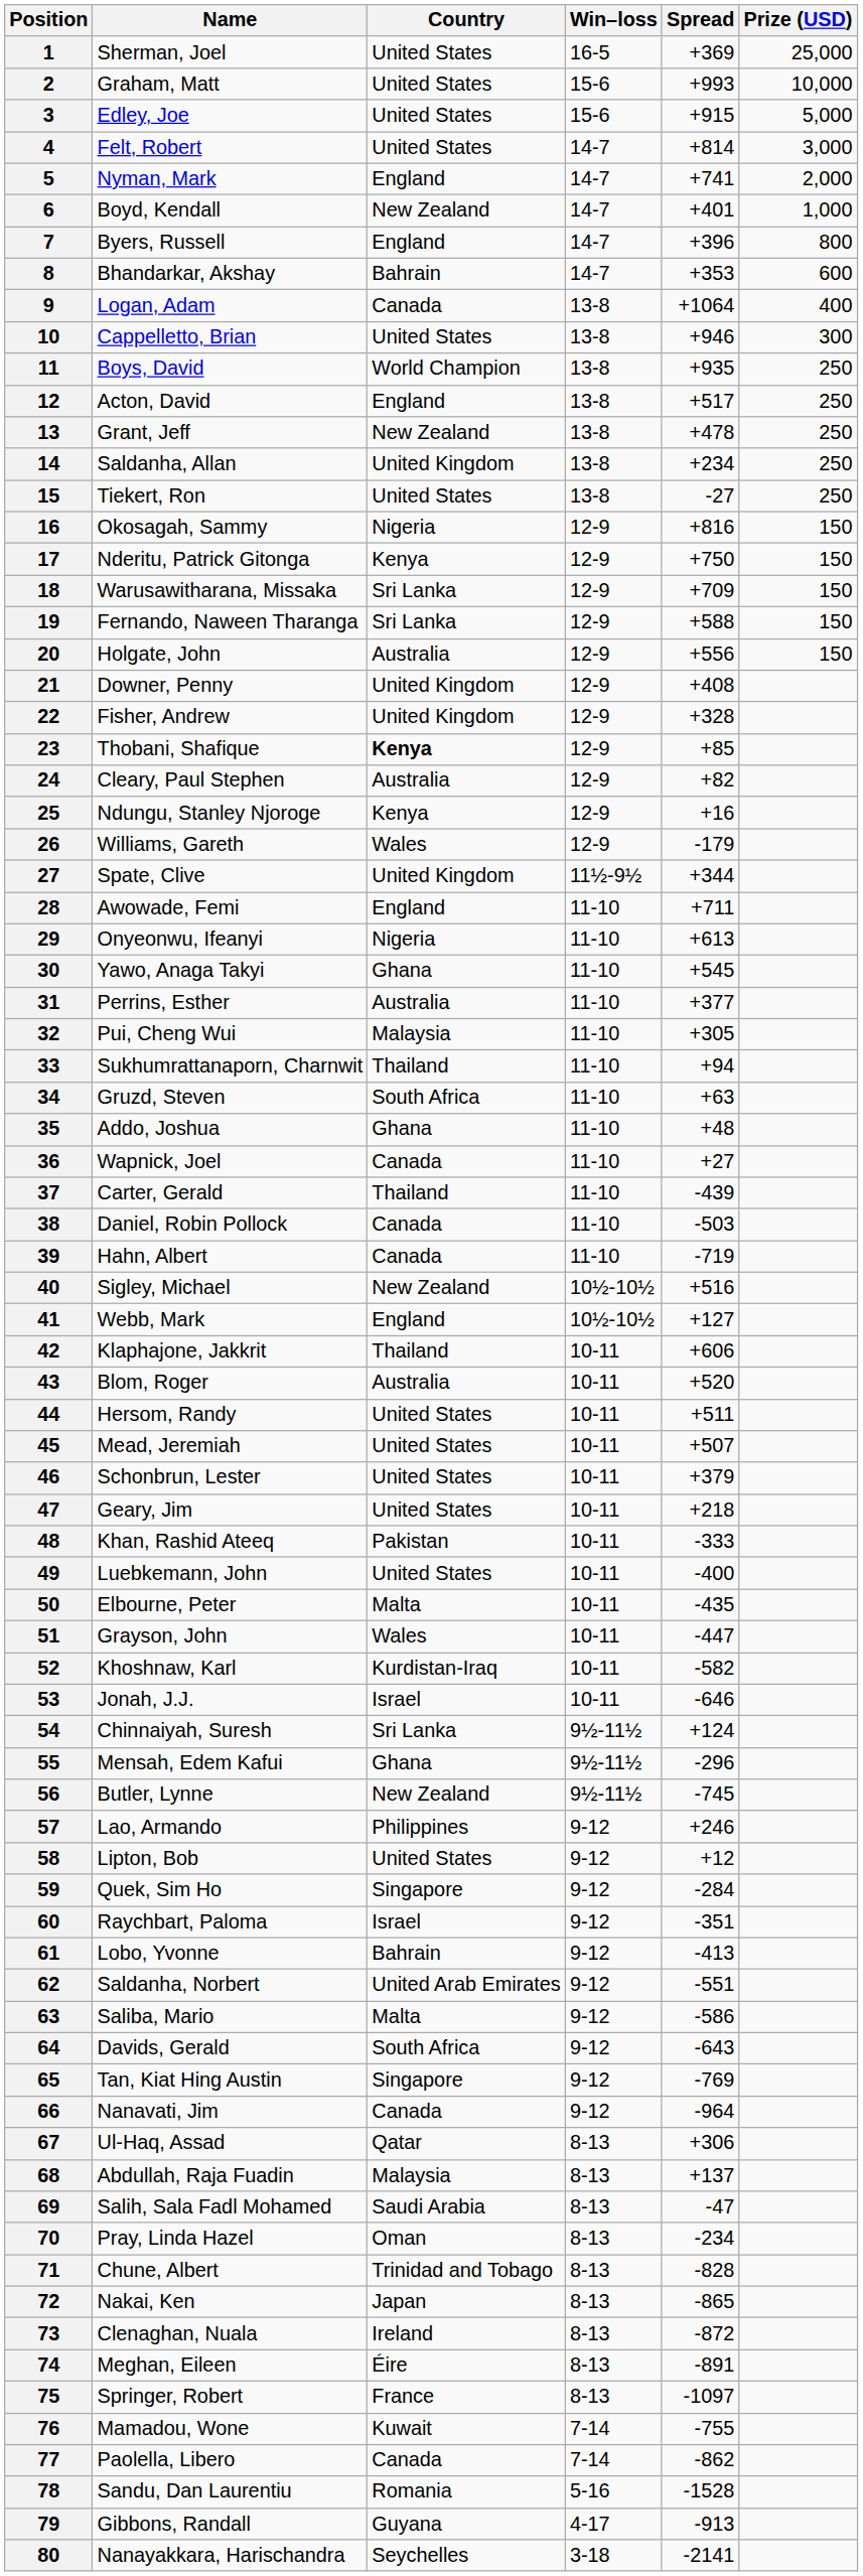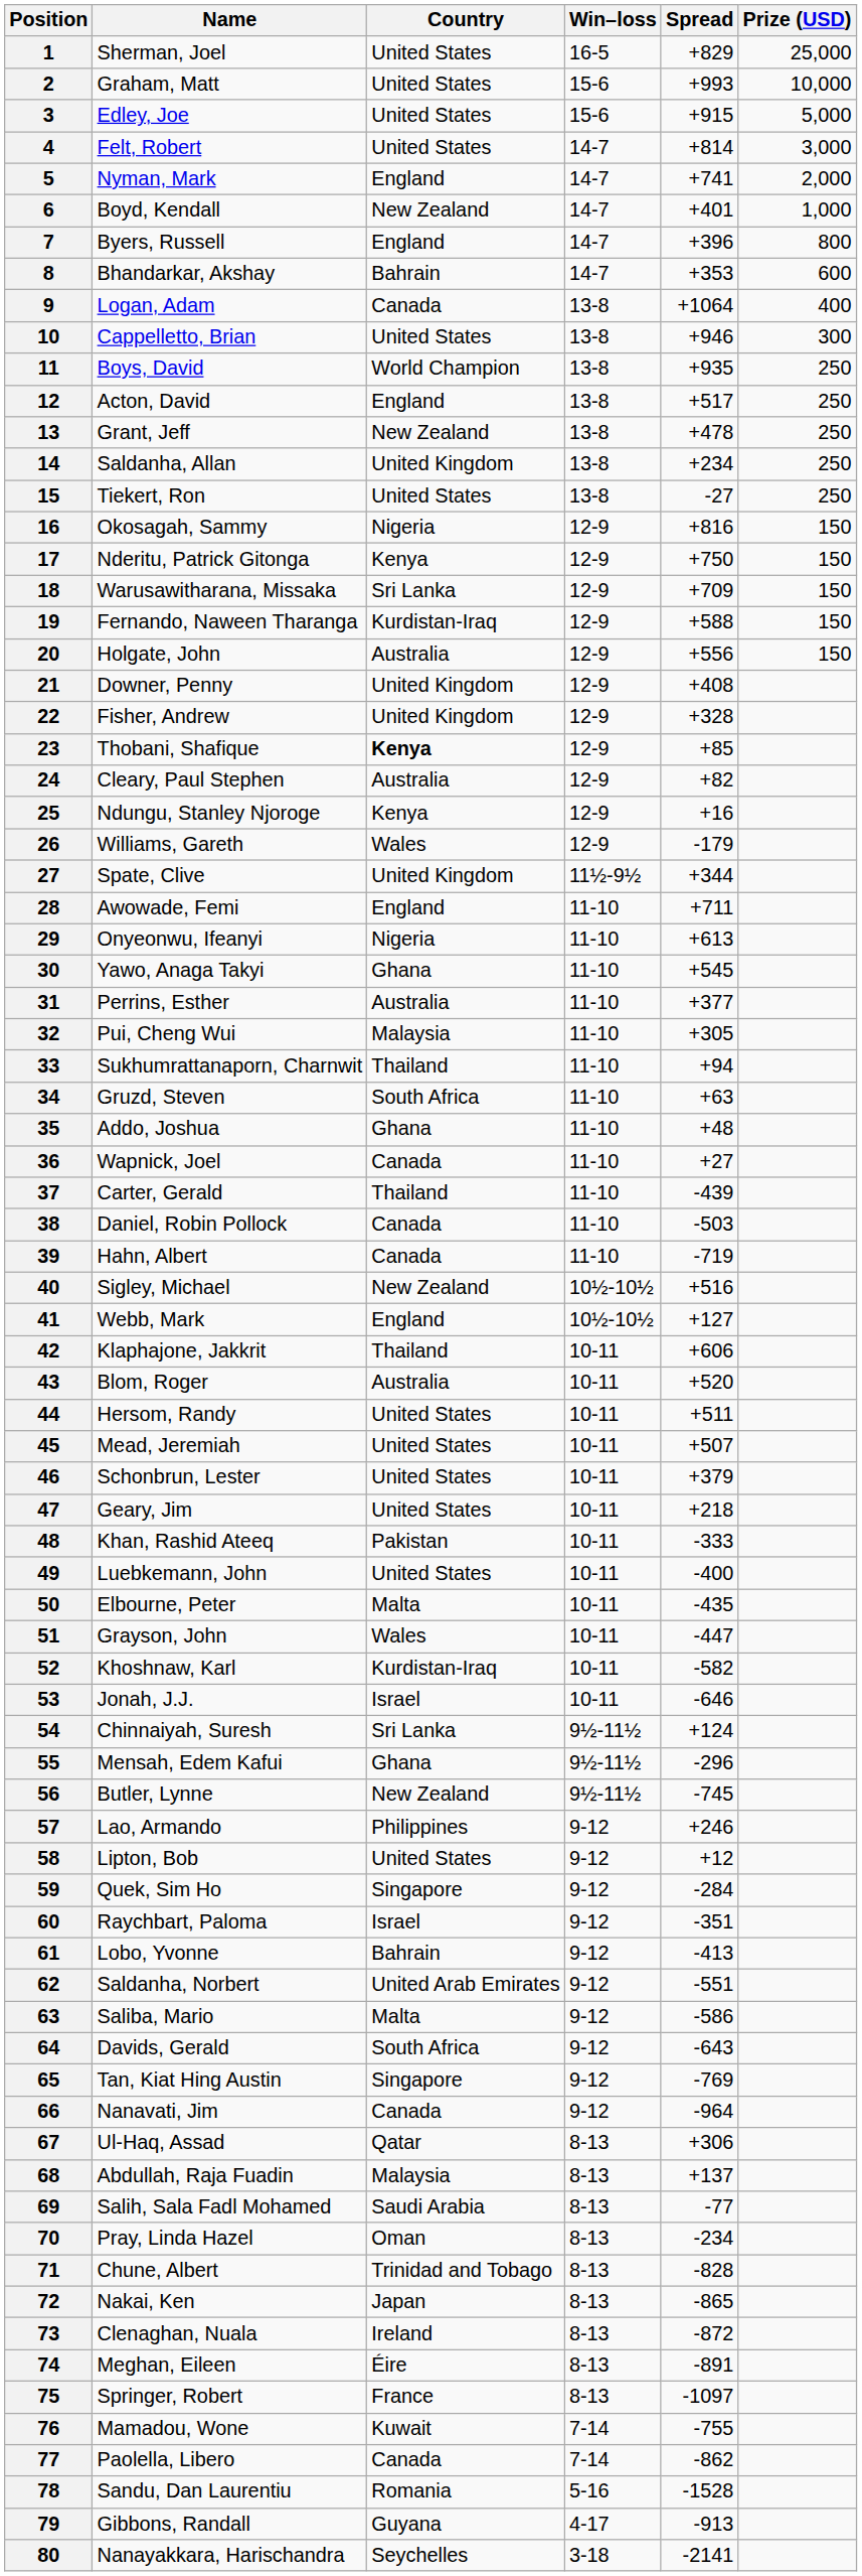1 | Spread: +369 -> +829
19 | Country: Sri Lanka -> Kurdistan-Iraq
69 | Spread: -47 -> -77
